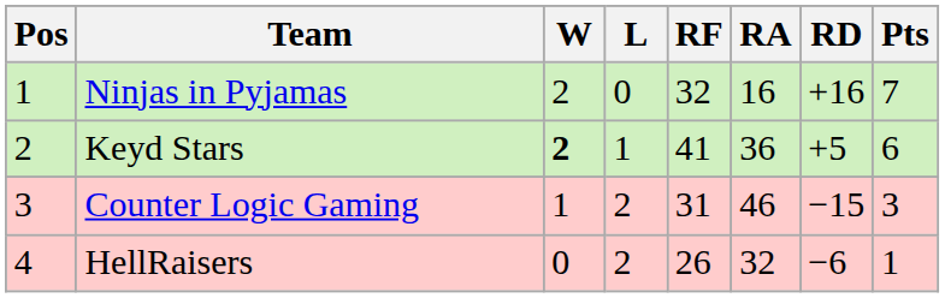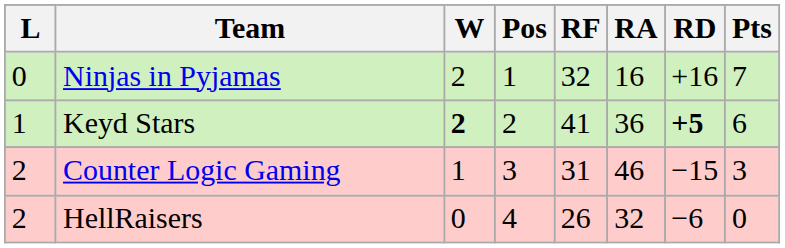columns swapped: Pos <-> L
Keyd Stars | RD: normal -> bold
HellRaisers | Pts: 1 -> 0
